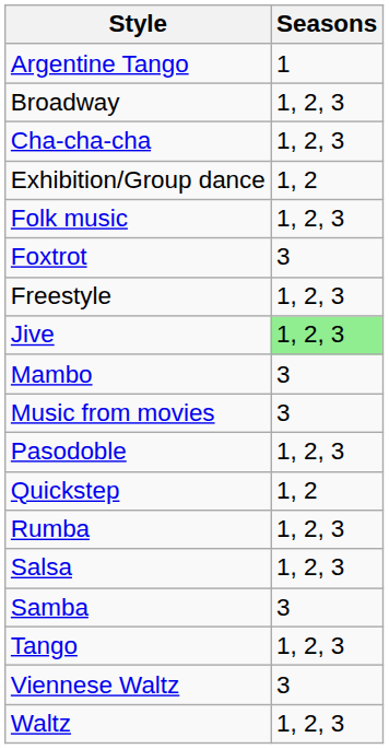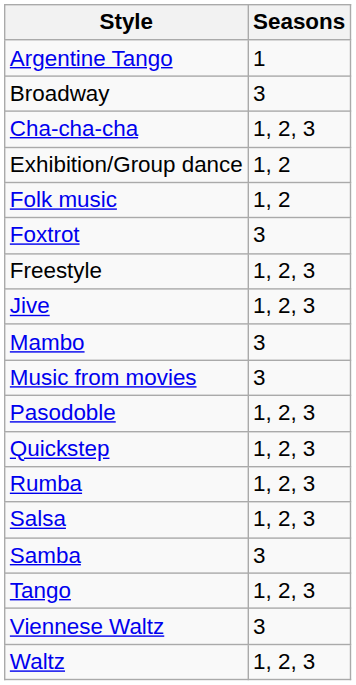Broadway | Seasons: 1, 2, 3 -> 3
Folk music | Seasons: 1, 2, 3 -> 1, 2
Jive | Seasons: lightgreen background -> no background
Quickstep | Seasons: 1, 2 -> 1, 2, 3
